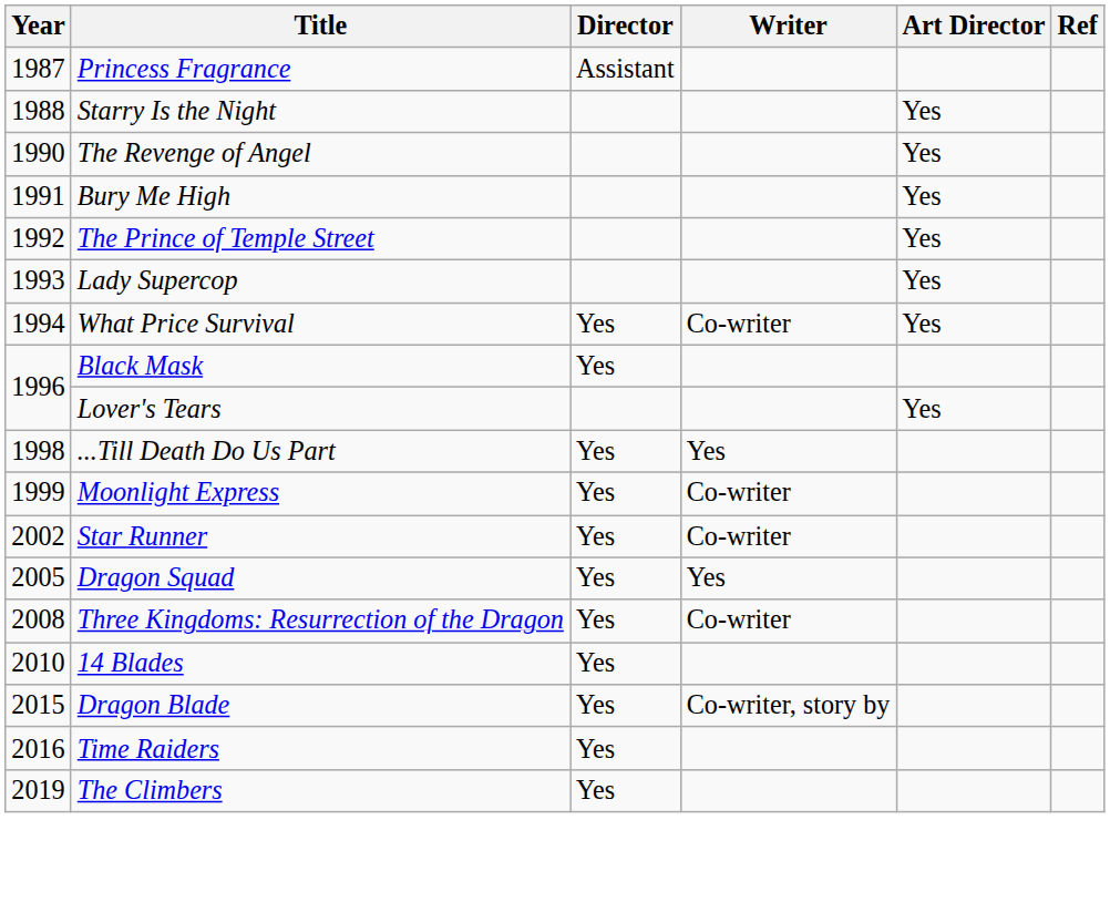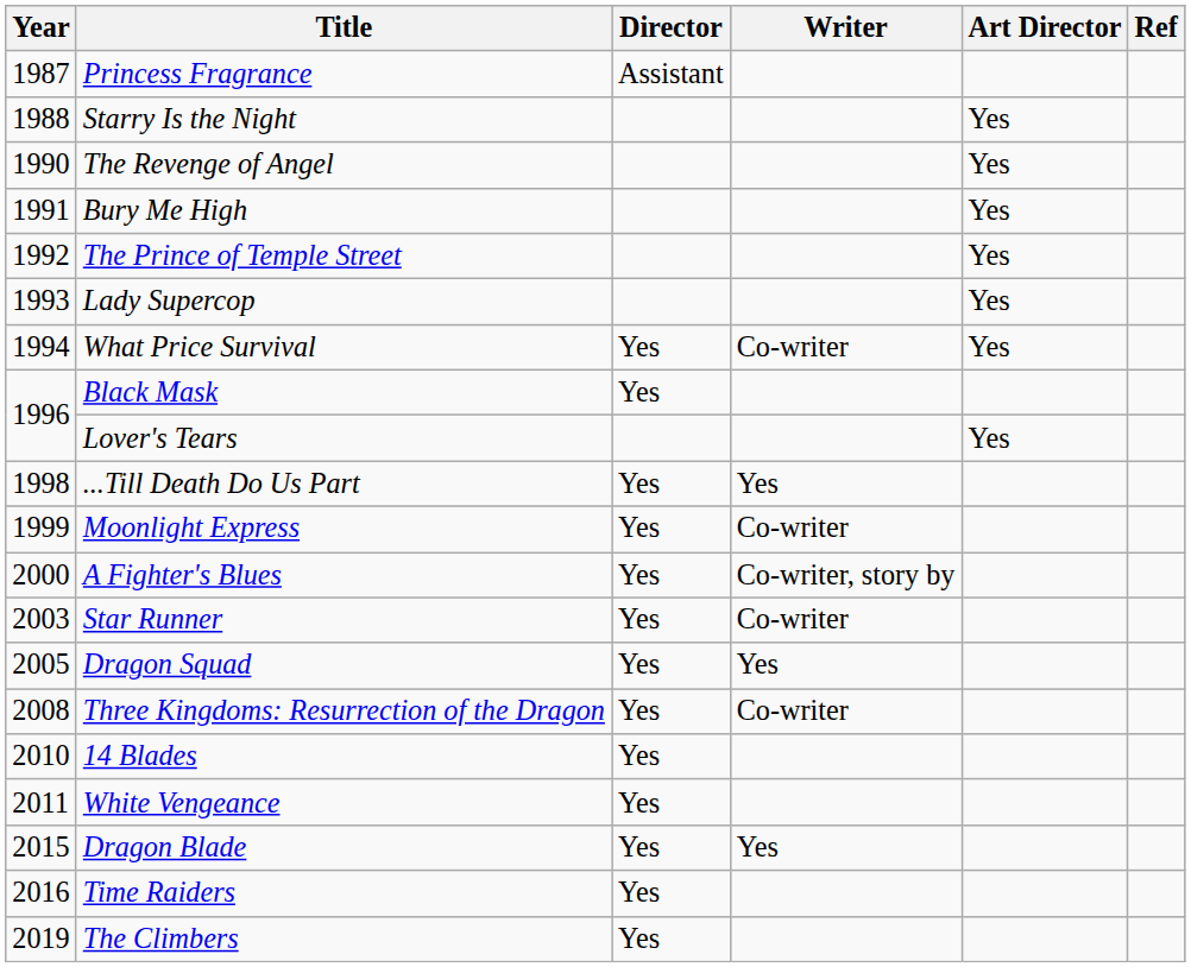+ row: 2000 | A Fighter's Blues | Yes | Co-writer, story by
Star Runner | Year: 2002 -> 2003
+ row: 2011 | White Vengeance | Yes
Dragon Blade | Writer: Co-writer, story by -> Yes
